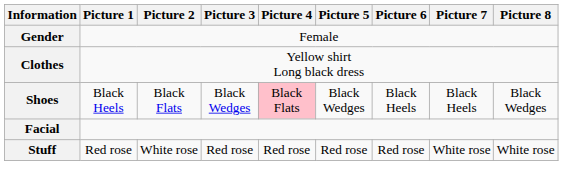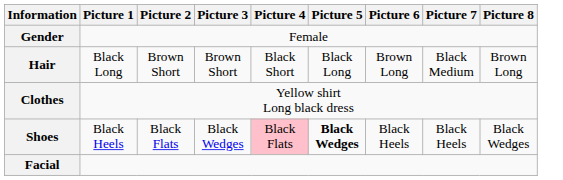+ row: Hair | Black Long | Brown Short | Brown Short | Black Short | Black Long | Brown Long | Black Medium | Brown Long
Shoes | Picture 5: normal -> bold
- row: Stuff | Red rose | White rose | Red rose | Red rose | Red rose | Red rose | White rose | White rose
